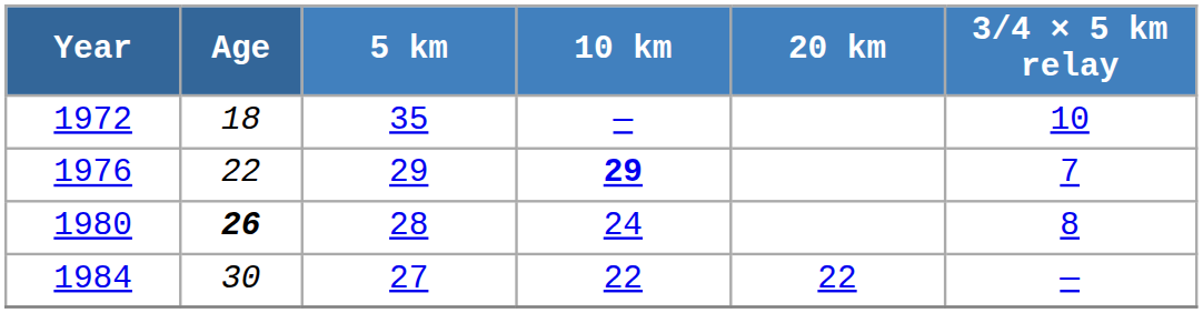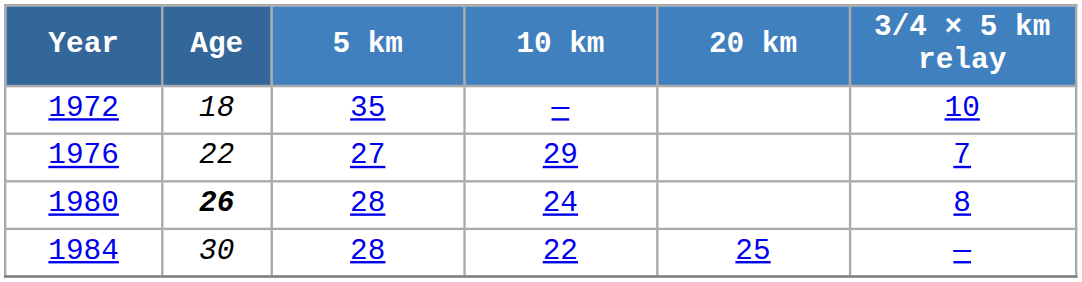1976 | 5 km: 29 -> 27
1976 | 10 km: bold -> normal
1984 | 5 km: 27 -> 28
1984 | 20 km: 22 -> 25
